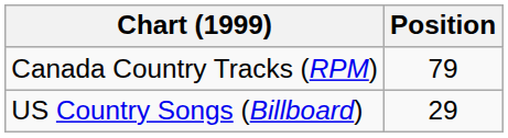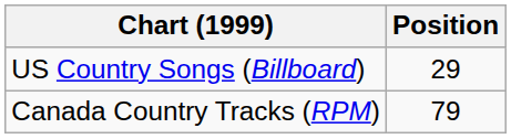rows swapped: Canada Country Tracks (RPM) <-> US Country Songs (Billboard)
